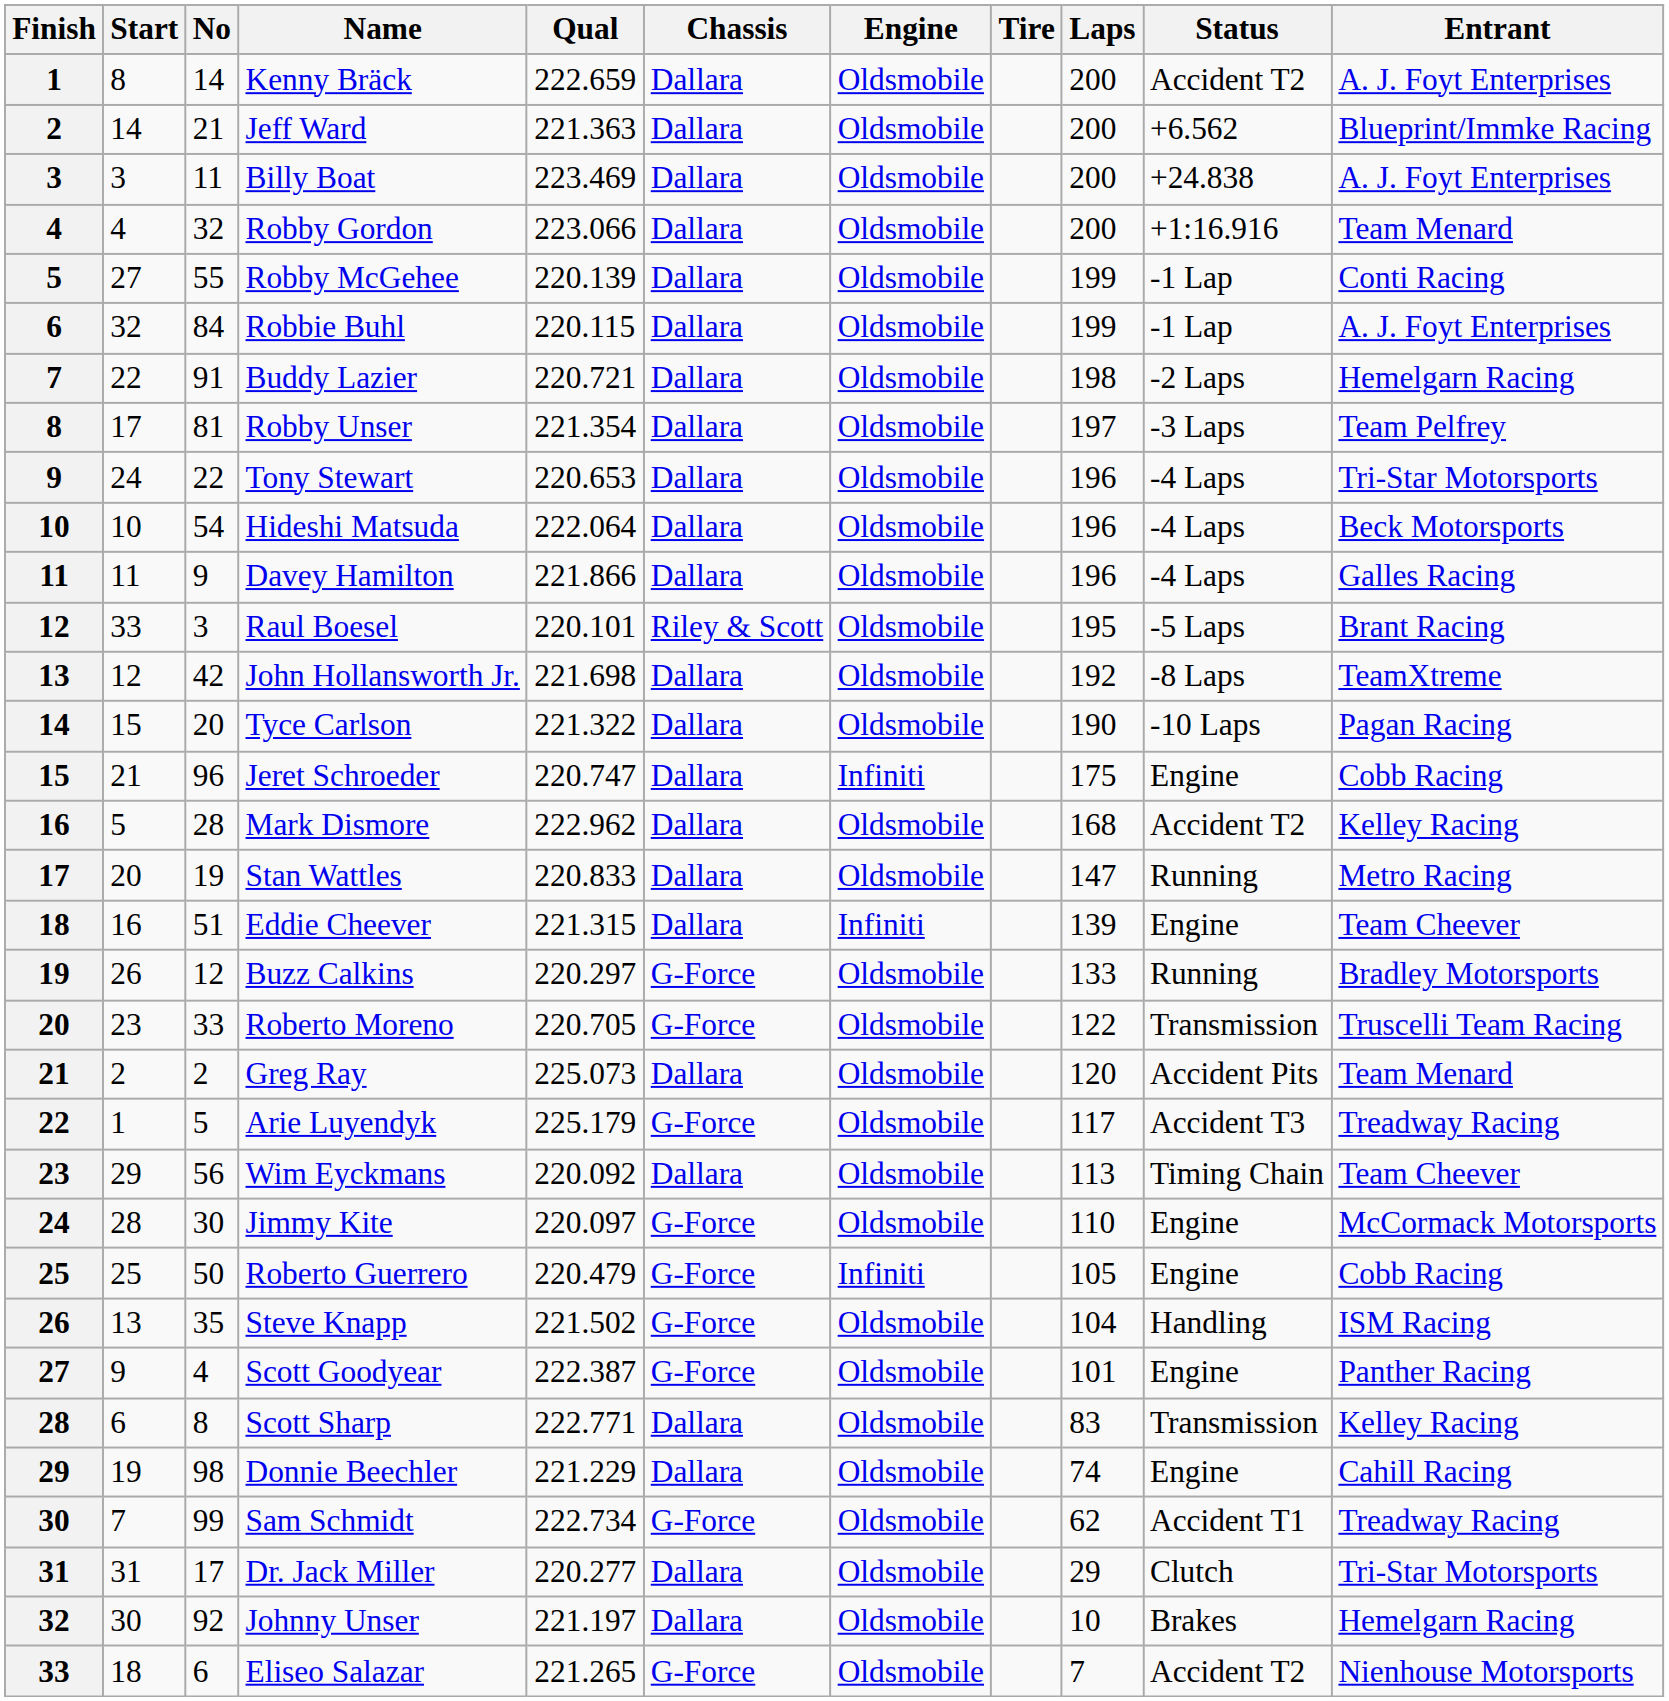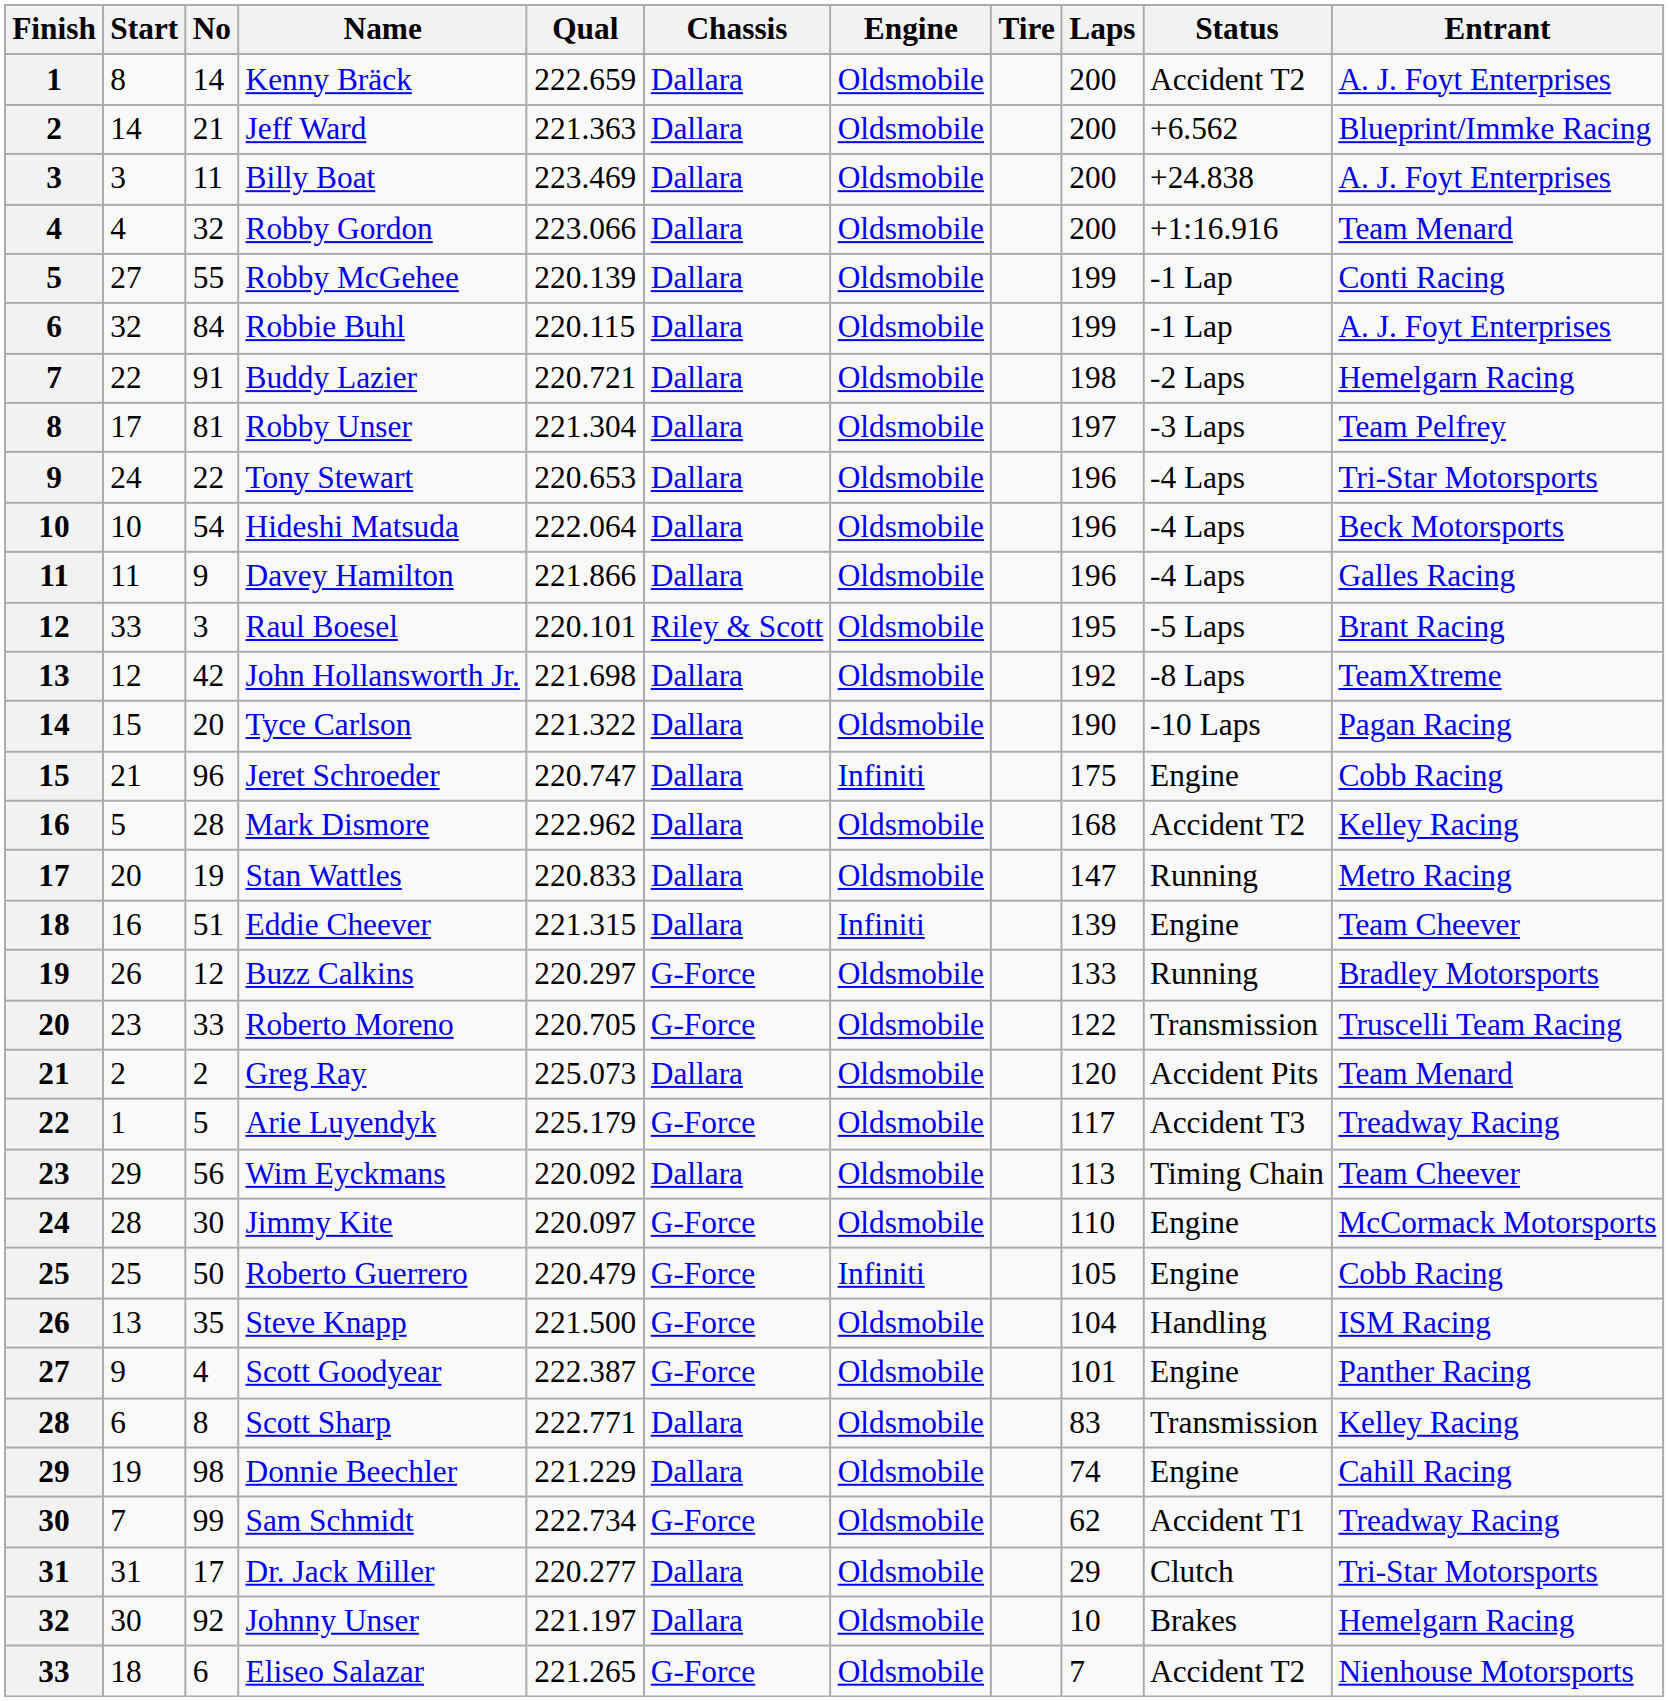Robby Unser | Qual: 221.354 -> 221.304
Steve Knapp | Qual: 221.502 -> 221.500
